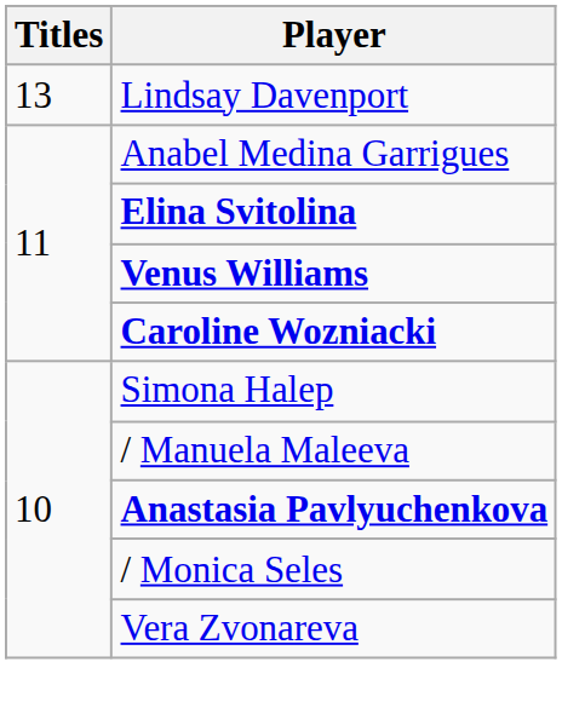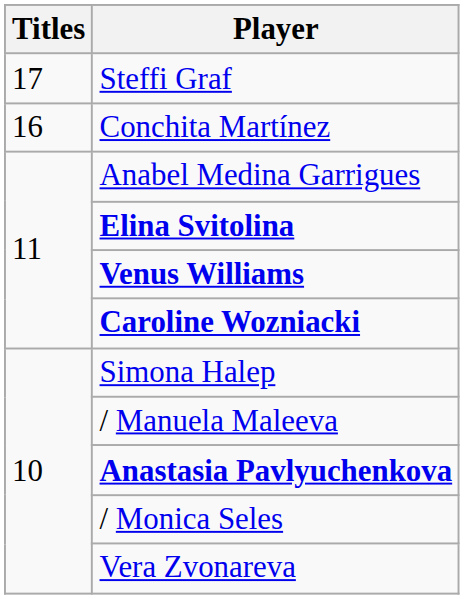+ row: 17 | Steffi Graf
+ row: 16 | Conchita Martínez
- row: 13 | Lindsay Davenport
